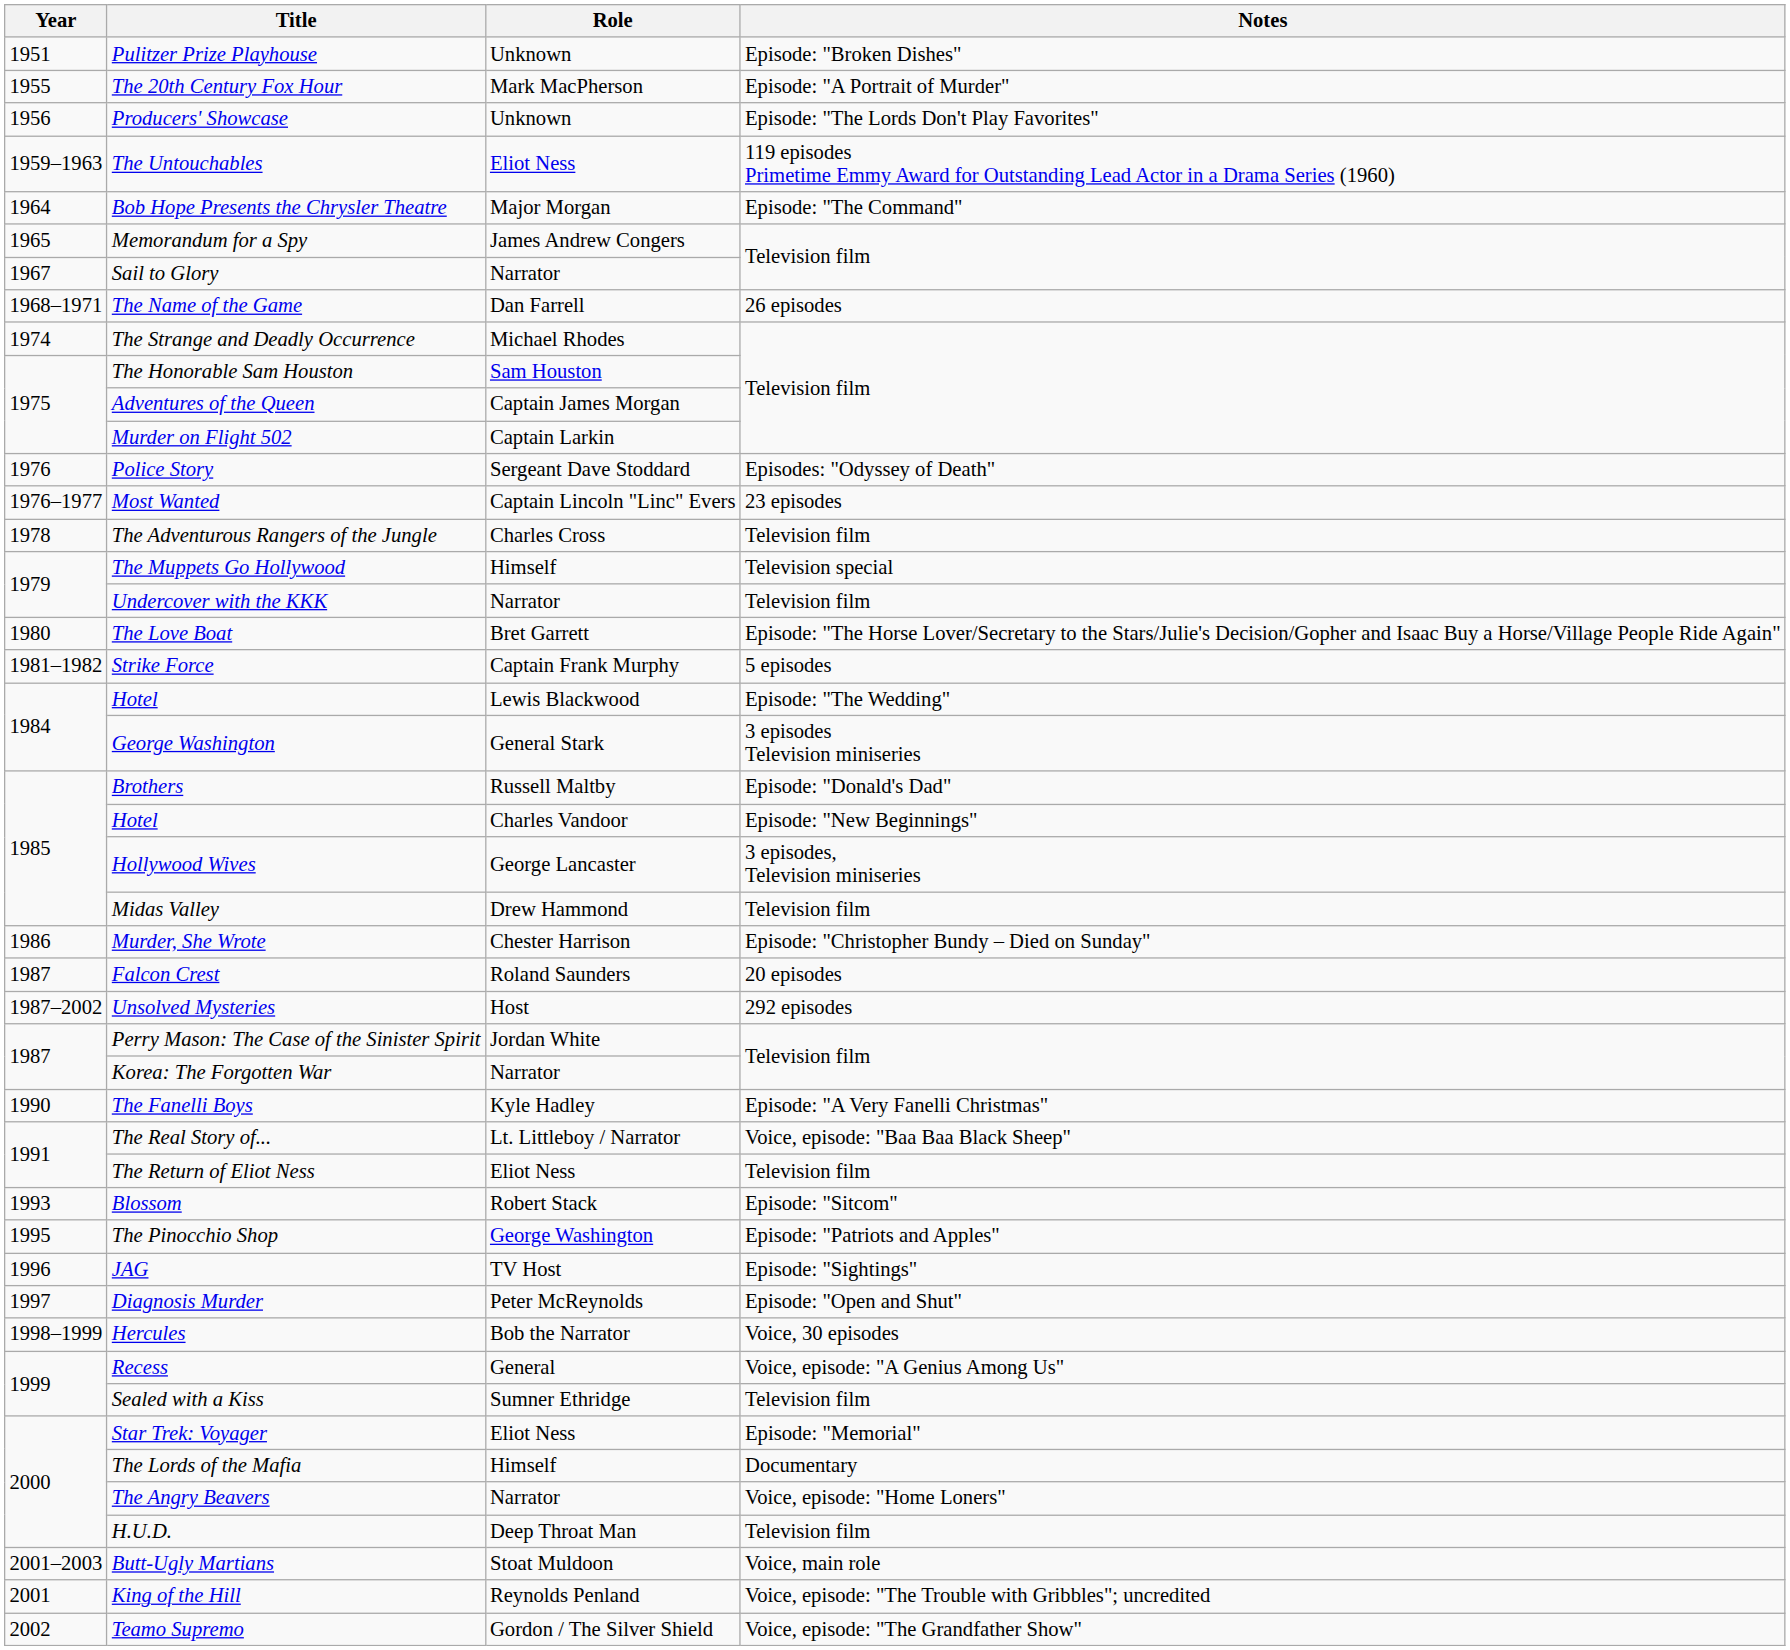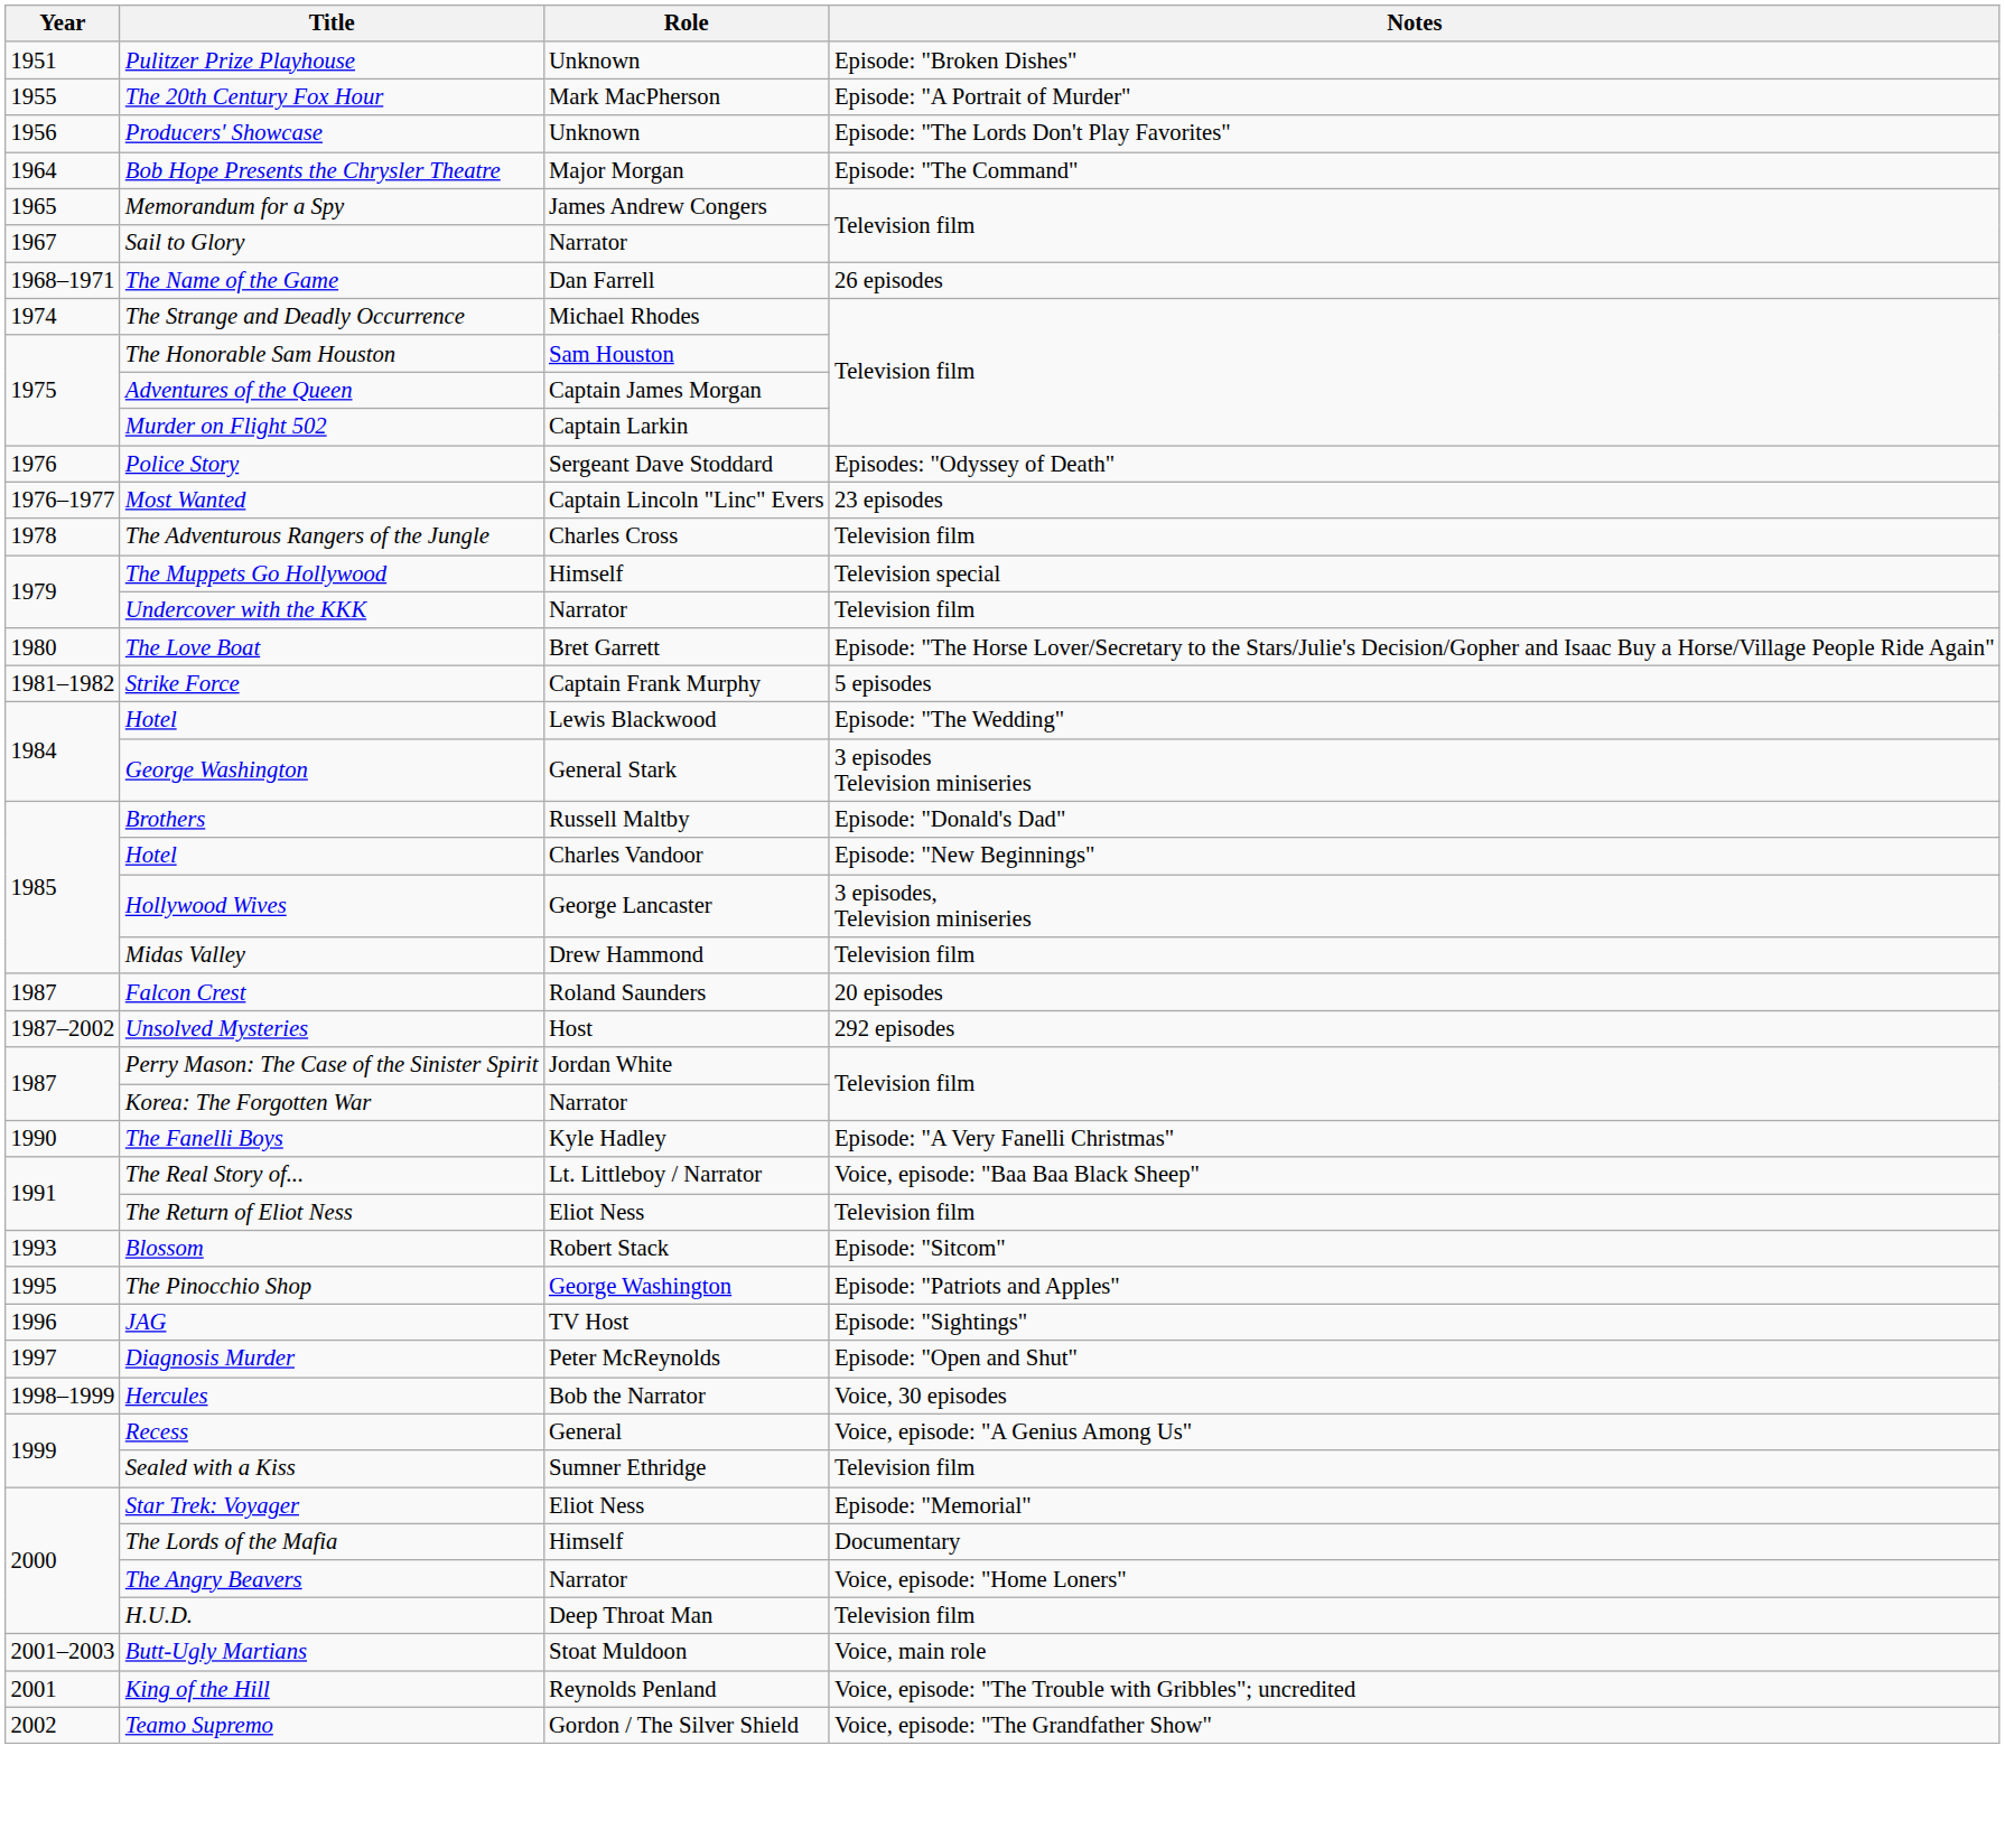- row: 1959–1963 | The Untouchables | Eliot Ness | 119 episodes Primetime Emmy Award for Outstanding Lead Actor in a Drama Series (1960)
- row: 1986 | Murder, She Wrote | Chester Harrison | Episode: "Christopher Bundy – Died on Sunday"
